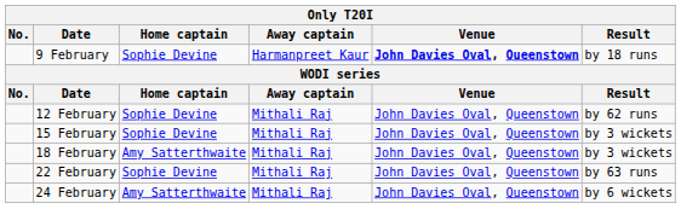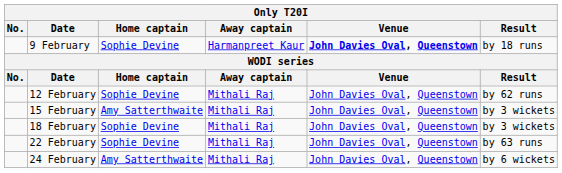15 February | Home captain: Sophie Devine -> Amy Satterthwaite
18 February | Home captain: Amy Satterthwaite -> Sophie Devine
